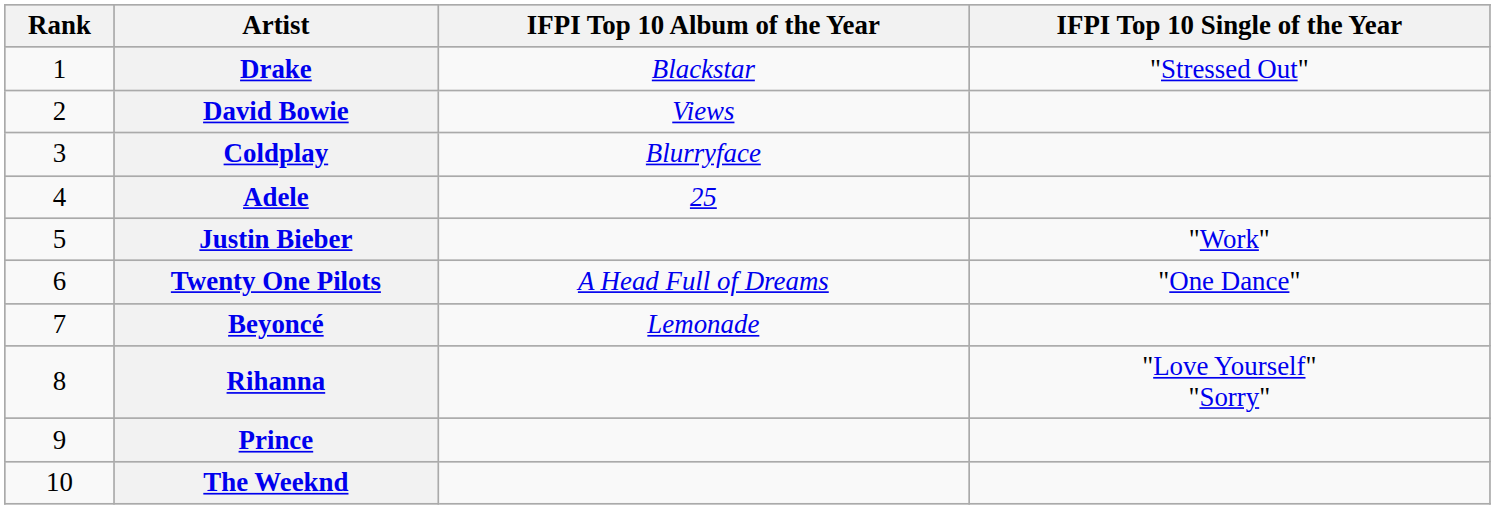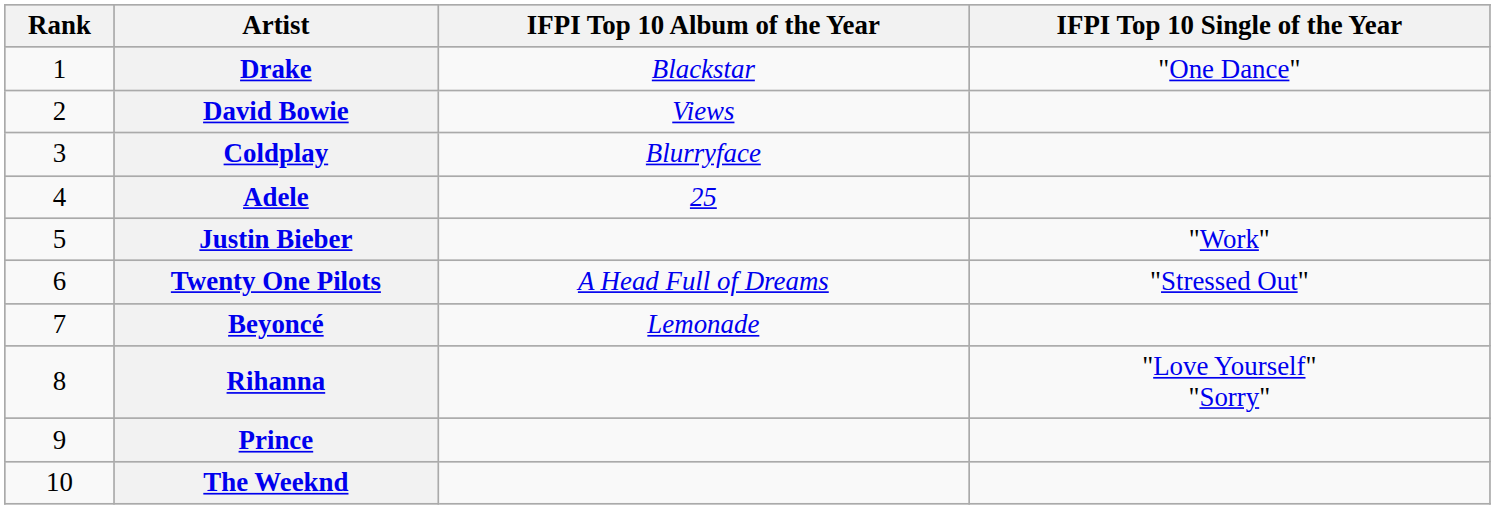Drake | IFPI Top 10 Single of the Year: "Stressed Out" -> "One Dance"
Twenty One Pilots | IFPI Top 10 Single of the Year: "One Dance" -> "Stressed Out"
